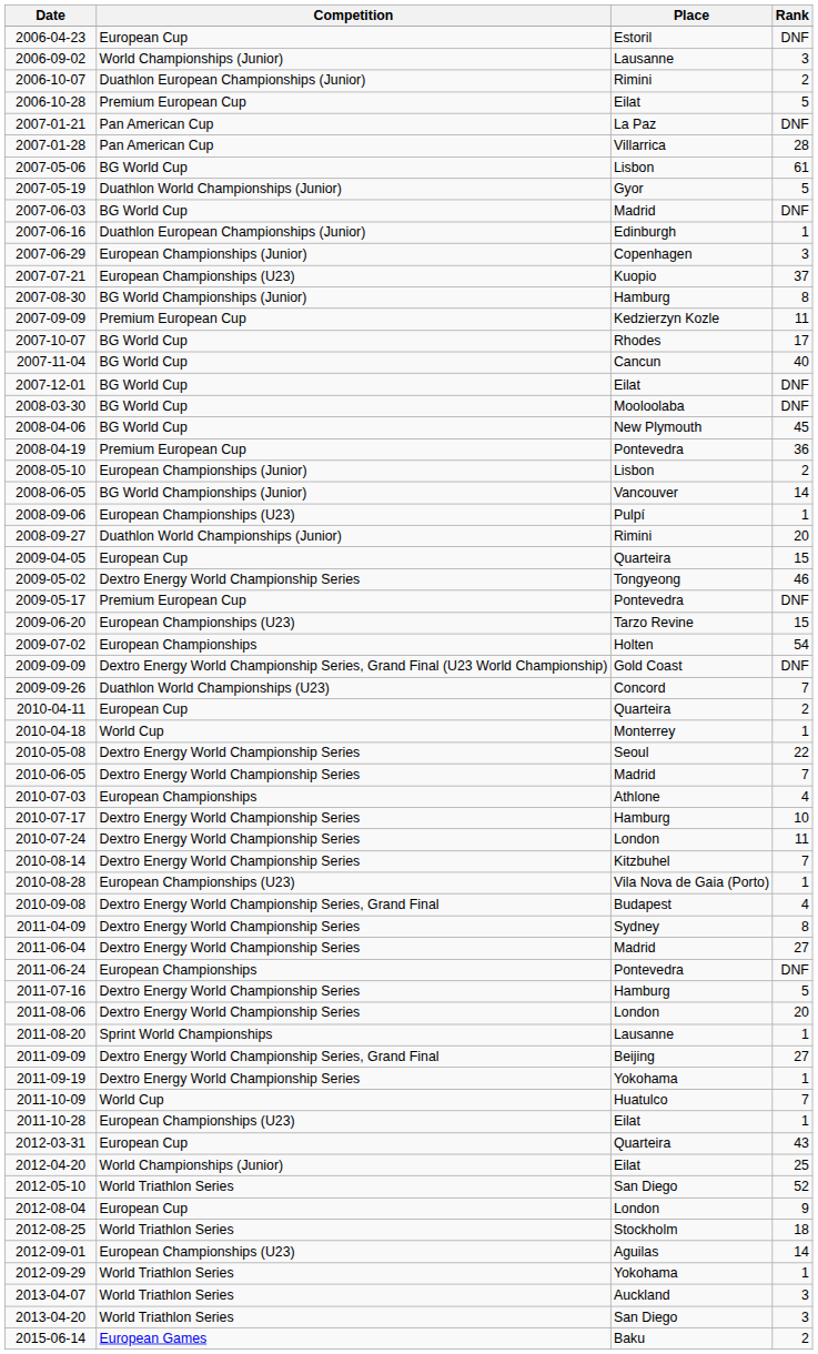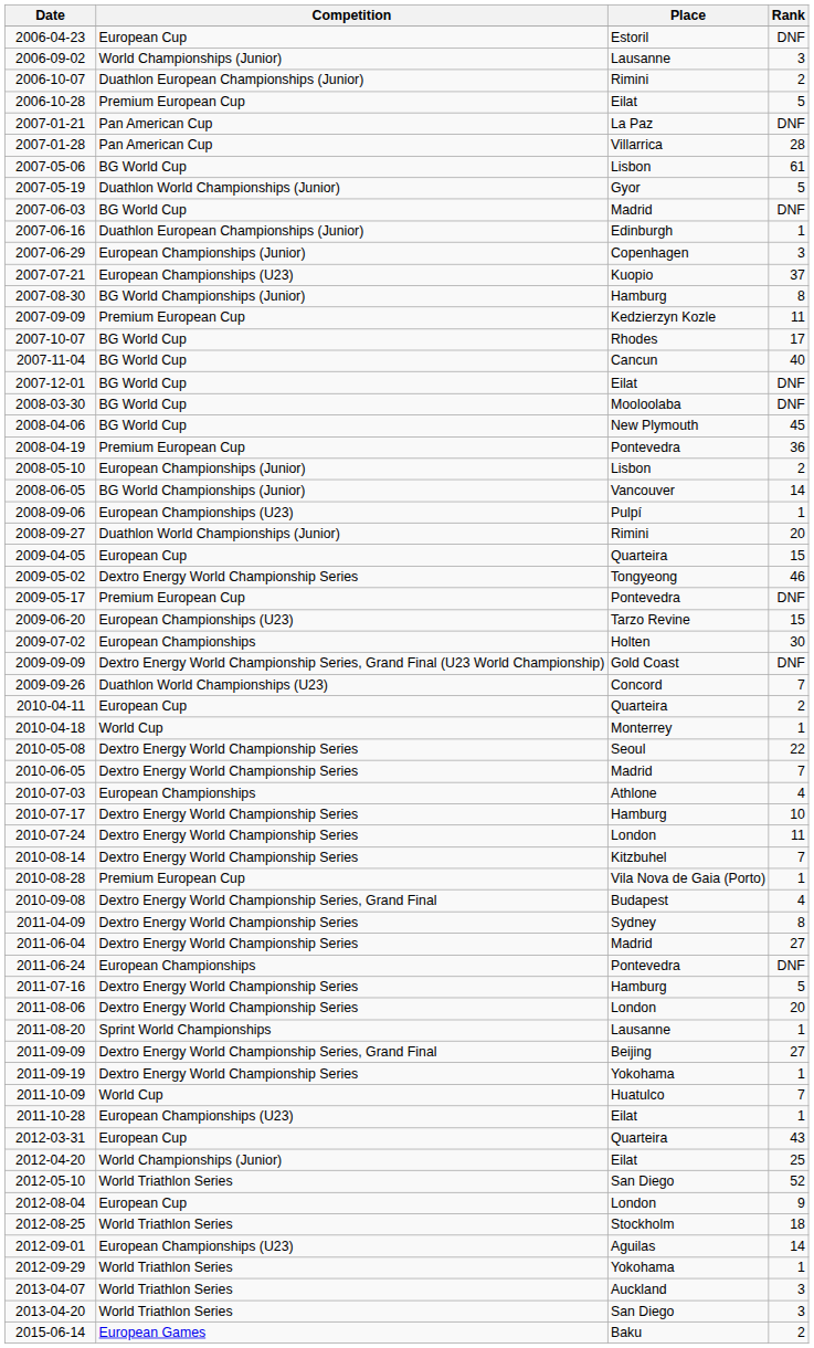2009-07-02 | Rank: 54 -> 30
2010-08-28 | Competition: European Championships (U23) -> Premium European Cup
